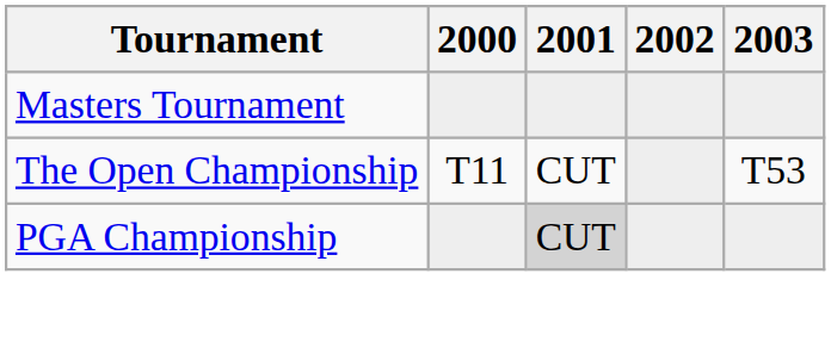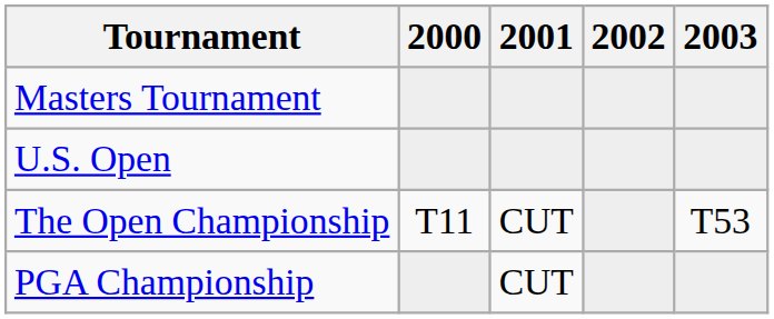+ row: U.S. Open
PGA Championship | 2001: lightgrey background -> no background
